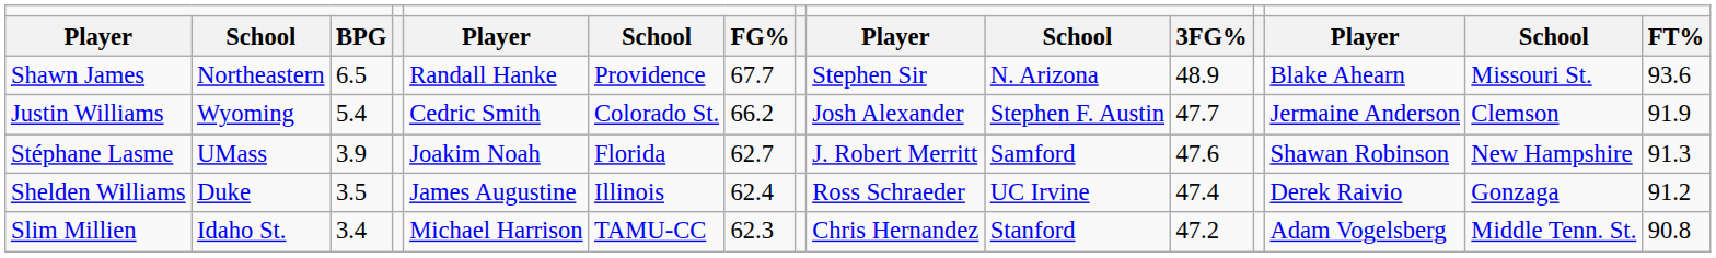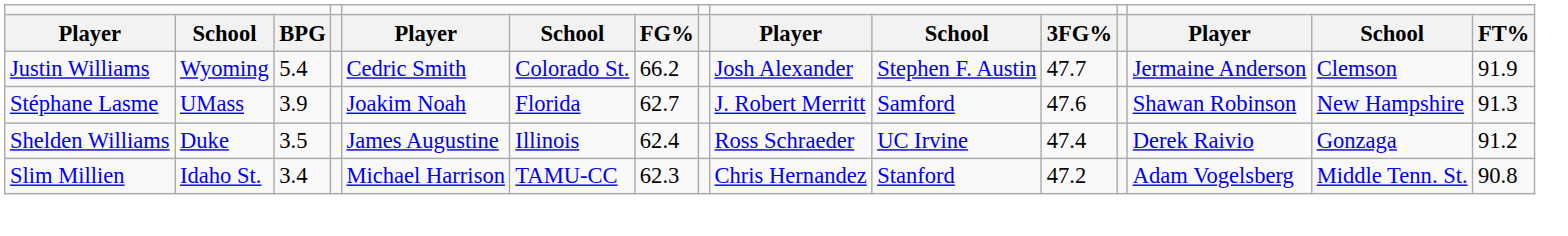- row: Shawn James | Northeastern | 6.5 | Randall Hanke | Providence | 67.7 | Stephen Sir | N. Arizona | 48.9 | Blake Ahearn | Missouri St. | 93.6
